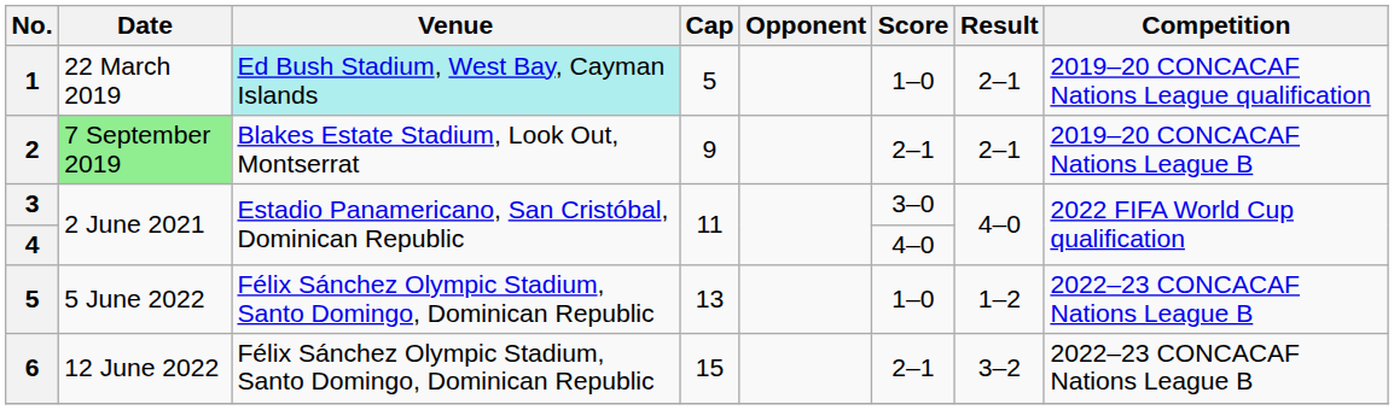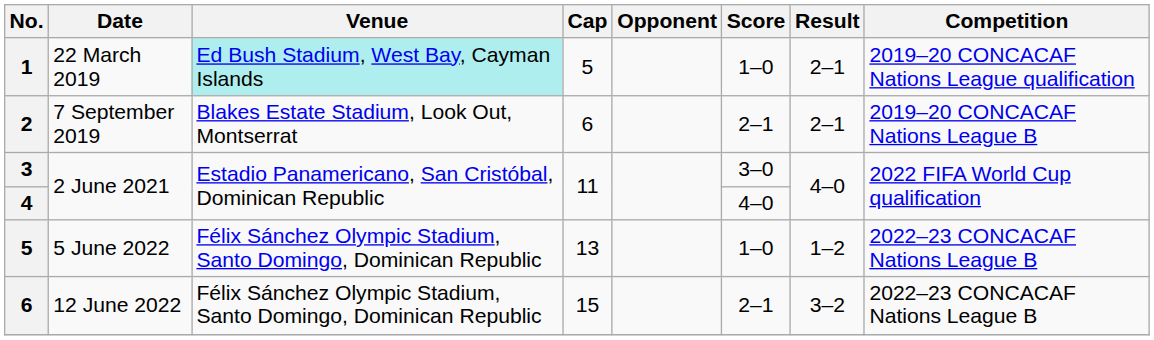2 | Date: lightgreen background -> no background
2 | Cap: 9 -> 6
